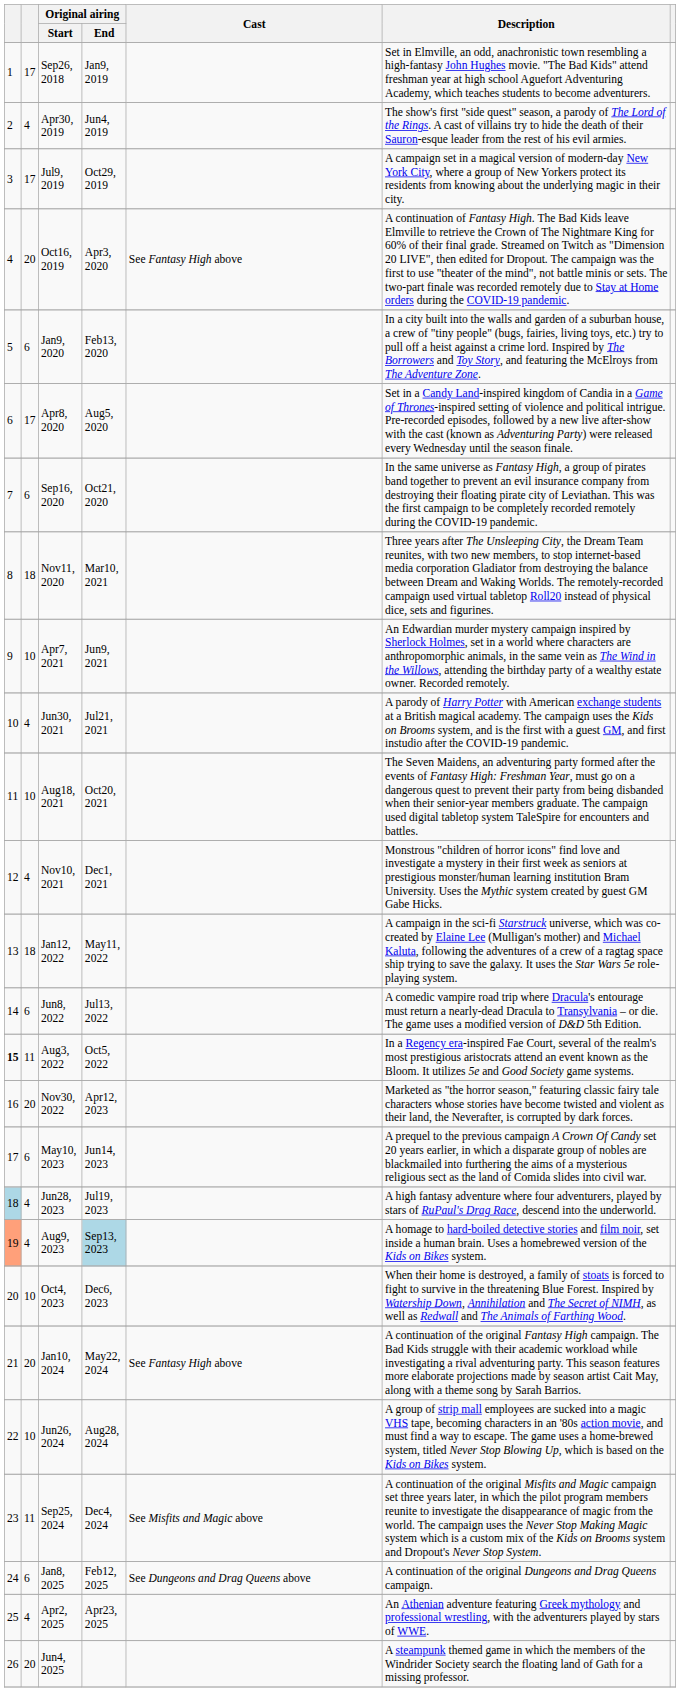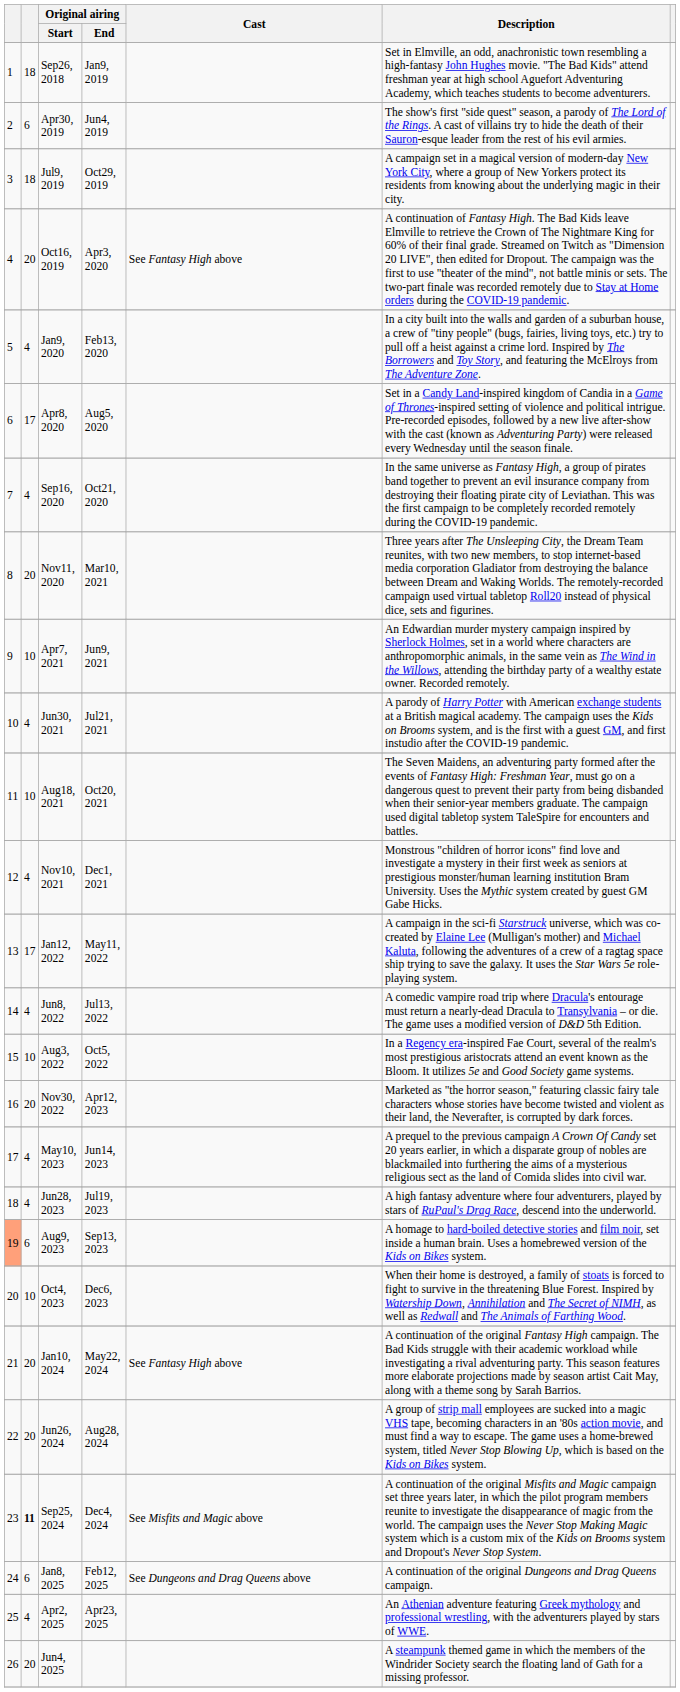Sep26, 2018 | column 2: 17 -> 18
Apr30, 2019 | column 2: 4 -> 6
Jul9, 2019 | column 2: 17 -> 18
Jan9, 2020 | column 2: 6 -> 4
Sep16, 2020 | column 2: 6 -> 4
Nov11, 2020 | column 2: 18 -> 20
Jan12, 2022 | column 2: 18 -> 17
Jun8, 2022 | column 2: 6 -> 4
Aug3, 2022 | column 1: bold -> normal
Aug3, 2022 | column 2: 11 -> 10
May10, 2023 | column 2: 6 -> 4
Jun28, 2023 | column 1: lightblue background -> no background
Aug9, 2023 | column 2: 4 -> 6
Aug9, 2023 | Original airing / End: lightblue background -> no background
Jun26, 2024 | column 2: 10 -> 20
Sep25, 2024 | column 2: normal -> bold
